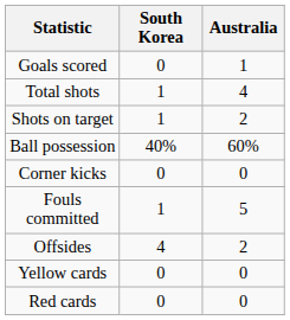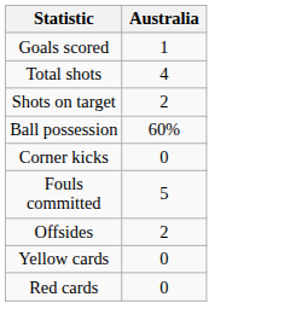- column: South Korea | 0 | 1 | 1 | 40% | 0 | 1 | 4 | 0 | 0
